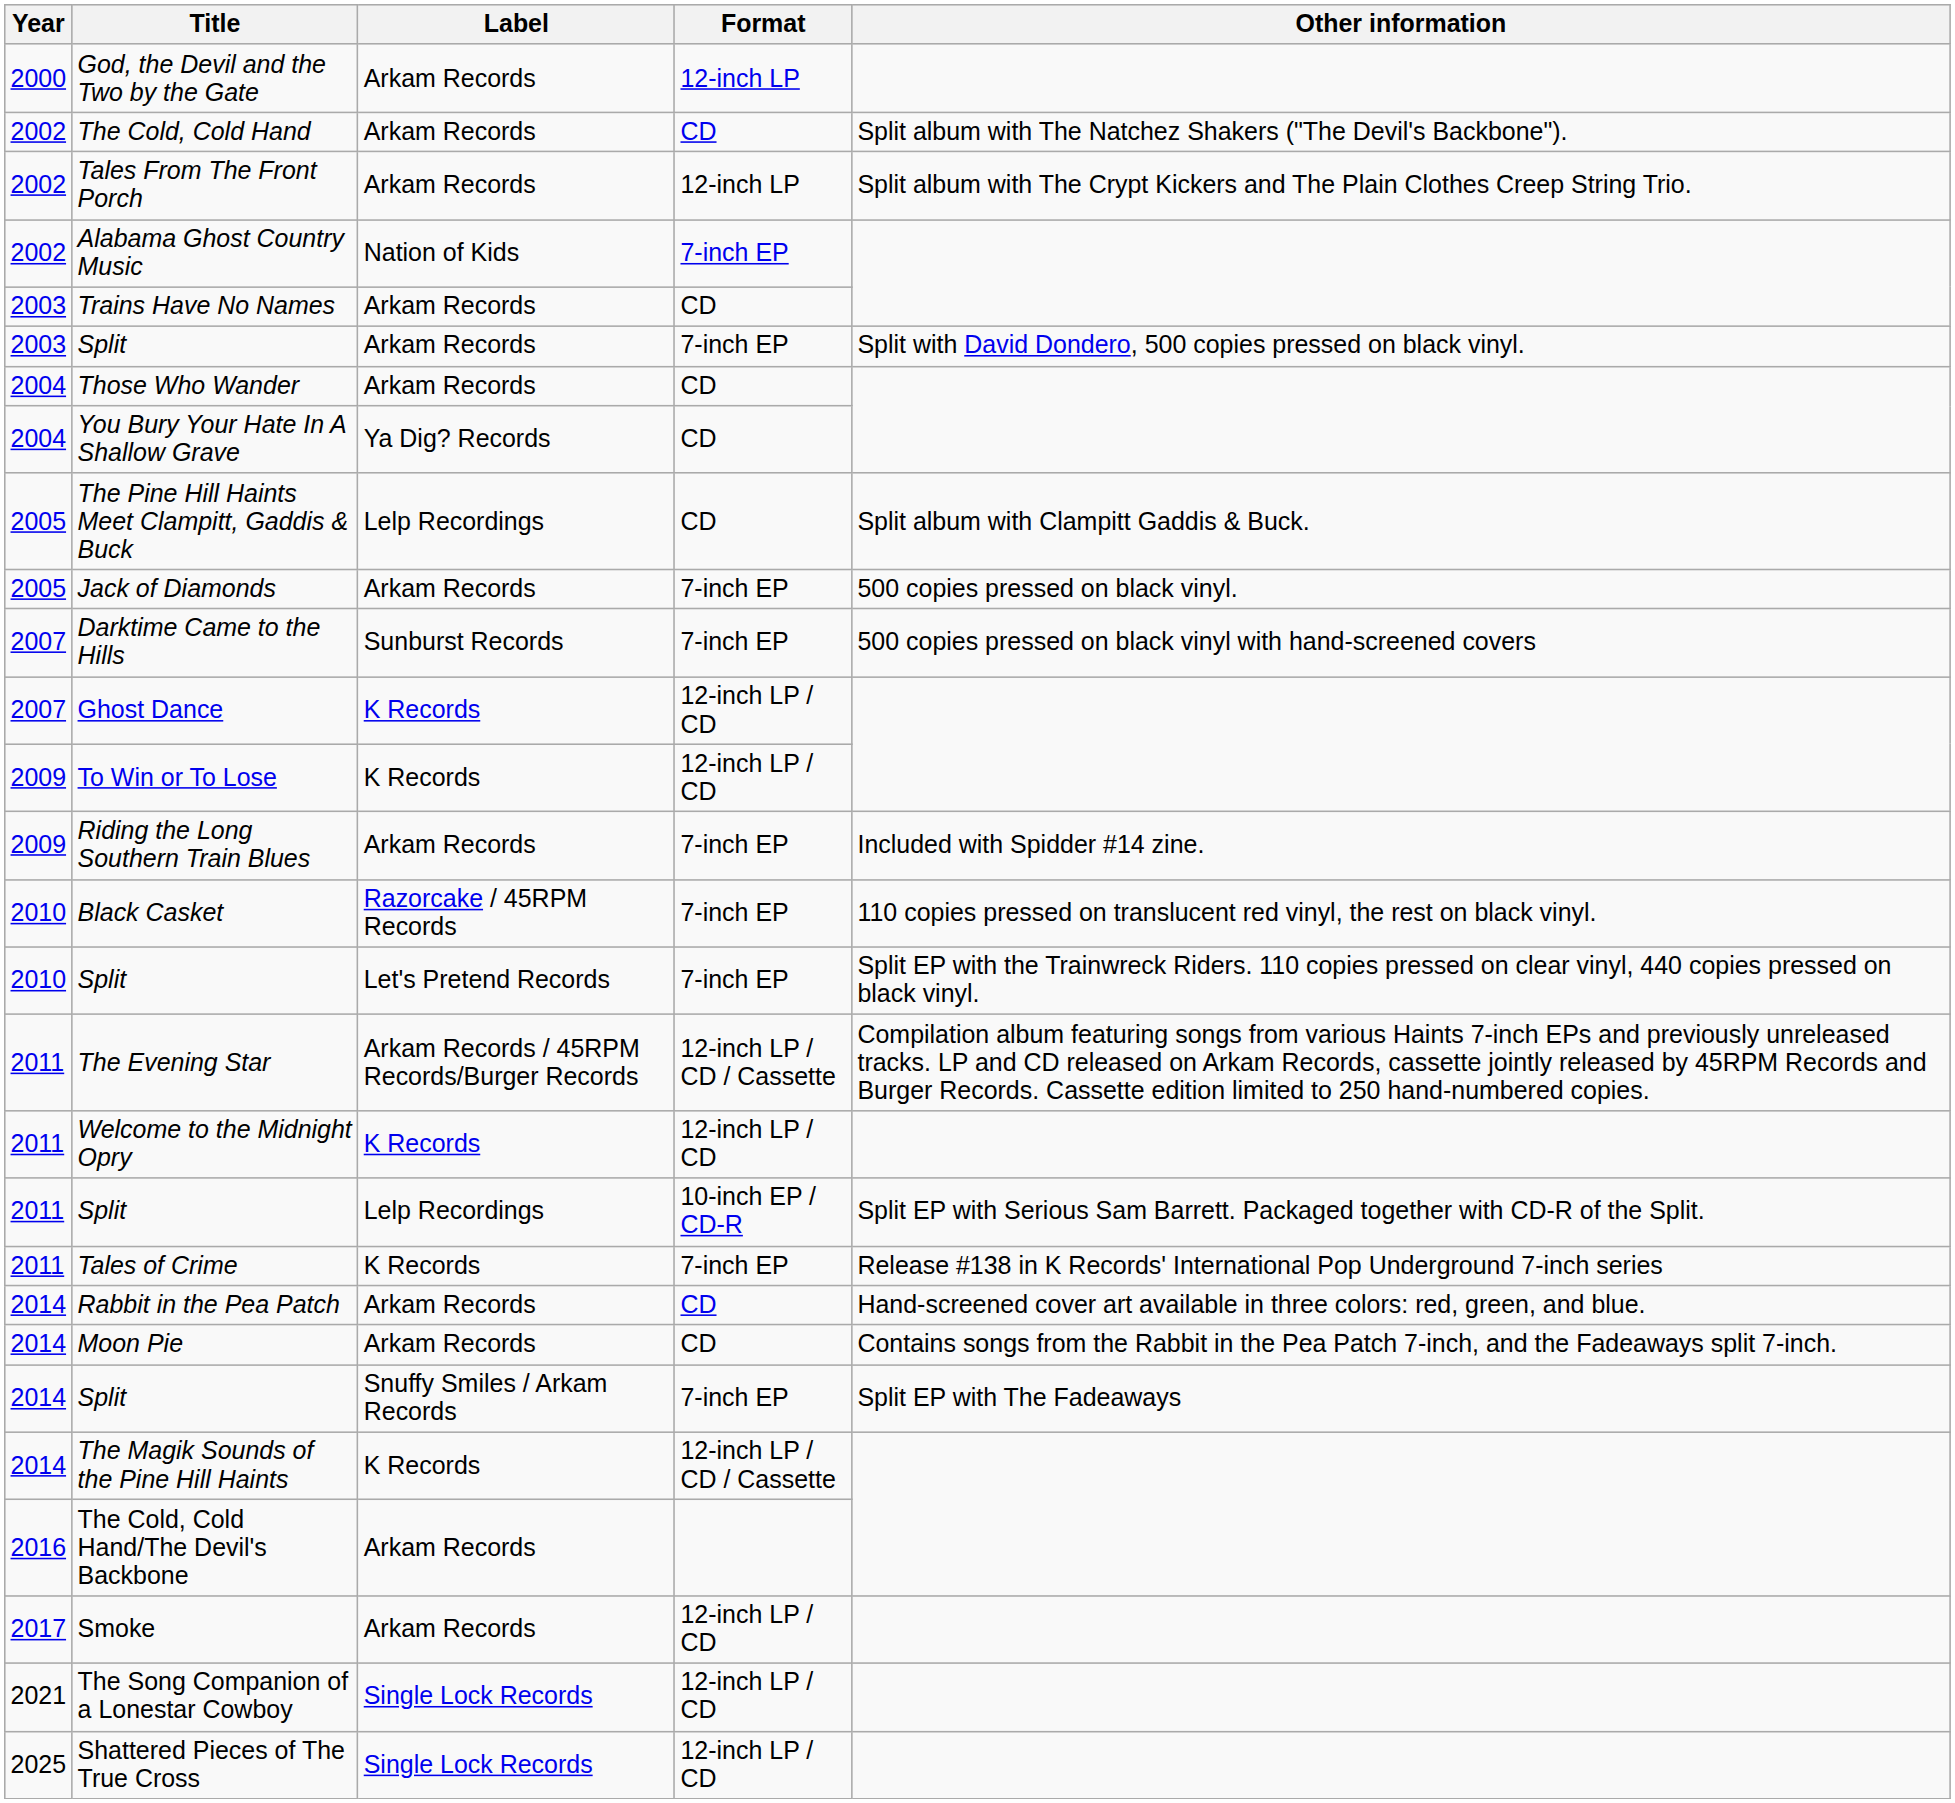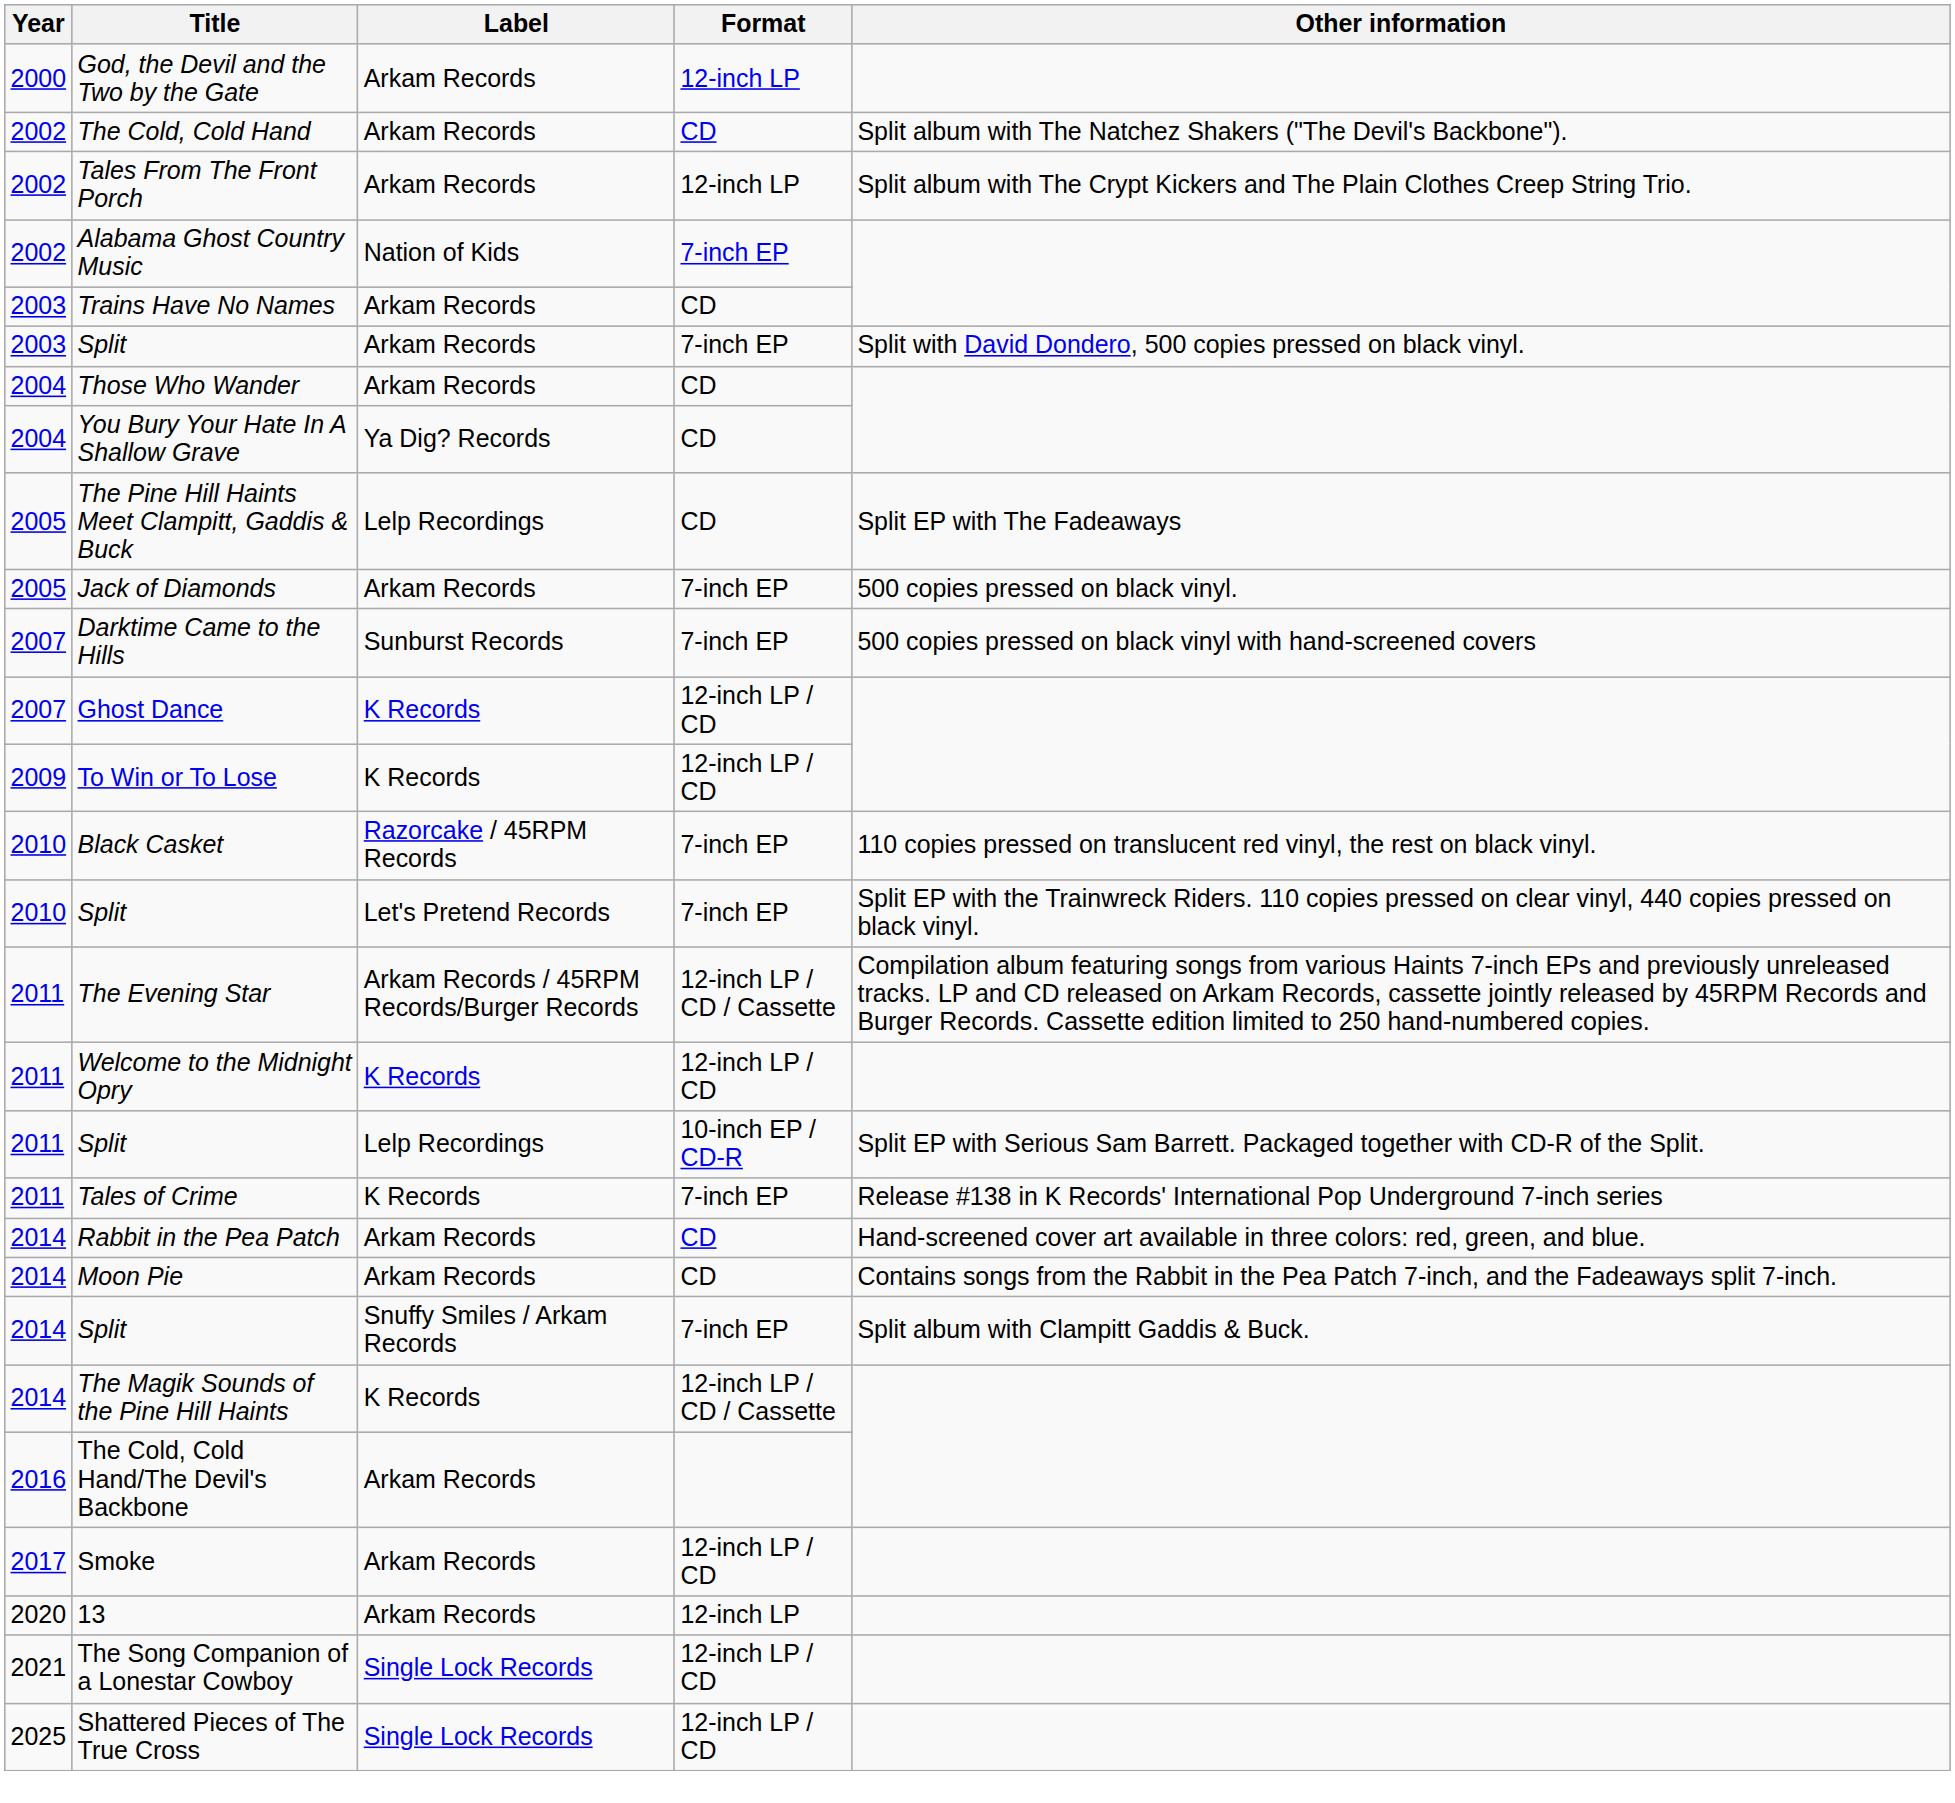The Pine Hill Haints Meet Clampitt, Gaddis & Buck | Other information: Split album with Clampitt Gaddis & Buck. -> Split EP with The Fadeaways
- row: 2009 | Riding the Long Southern Train Blues | Arkam Records | 7-inch EP | Included with Spidder #14 zine.
2014 / Split | Other information: Split EP with The Fadeaways -> Split album with Clampitt Gaddis & Buck.
+ row: 2020 | 13 | Arkam Records | 12-inch LP
